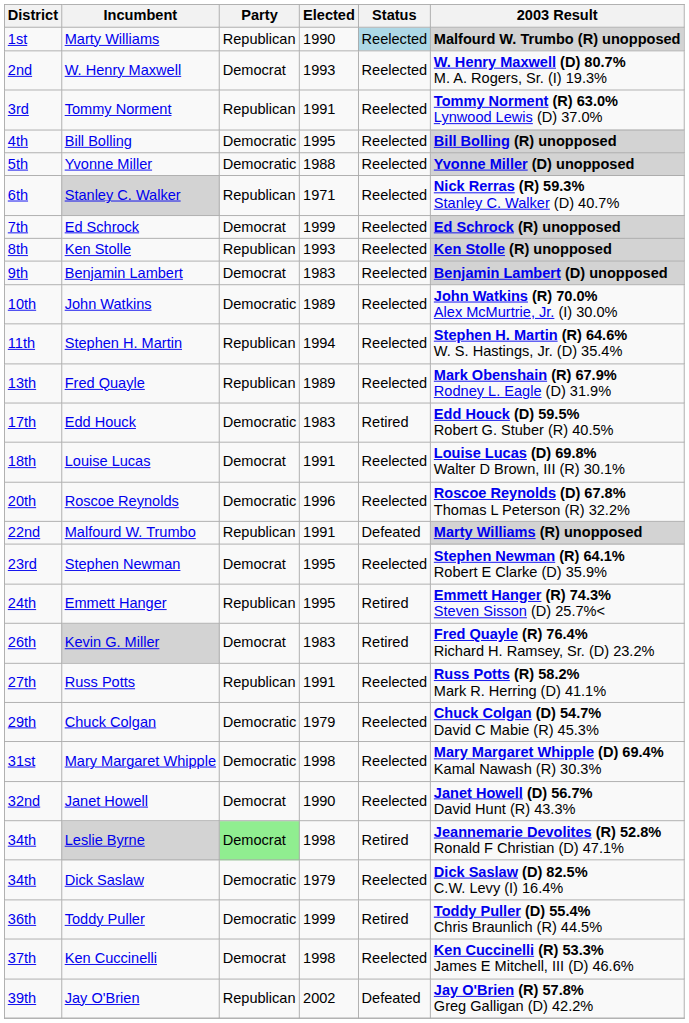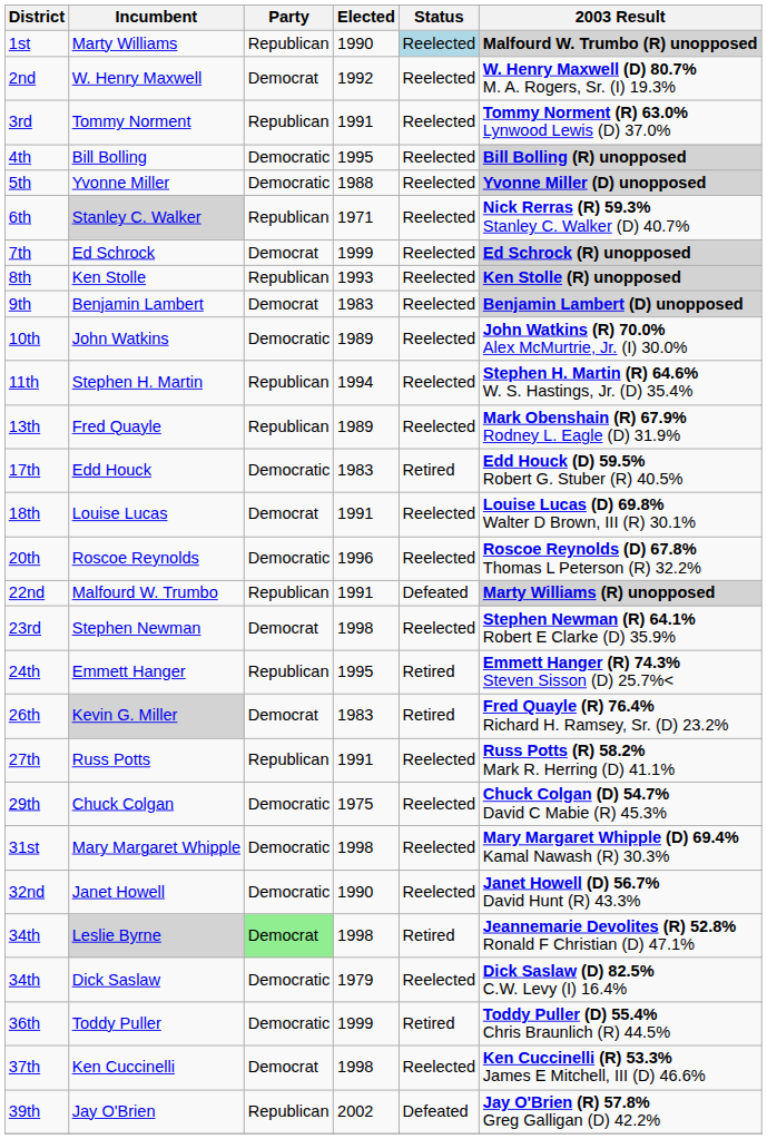W. Henry Maxwell | Elected: 1993 -> 1992
Stephen Newman | Elected: 1995 -> 1998
Chuck Colgan | Elected: 1979 -> 1975
Janet Howell | Party: Democrat -> Democratic
